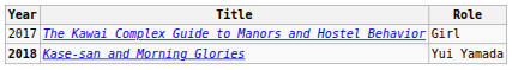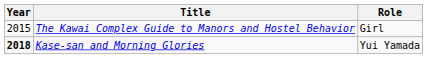The Kawai Complex Guide to Manors and Hostel Behavior | Year: 2017 -> 2015
